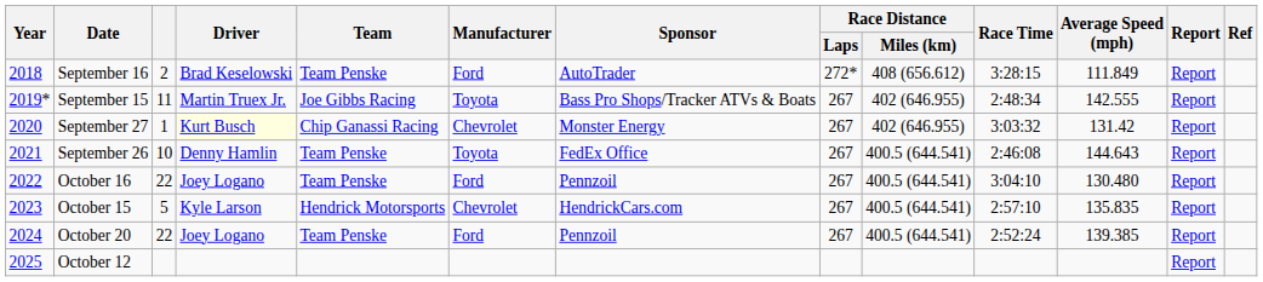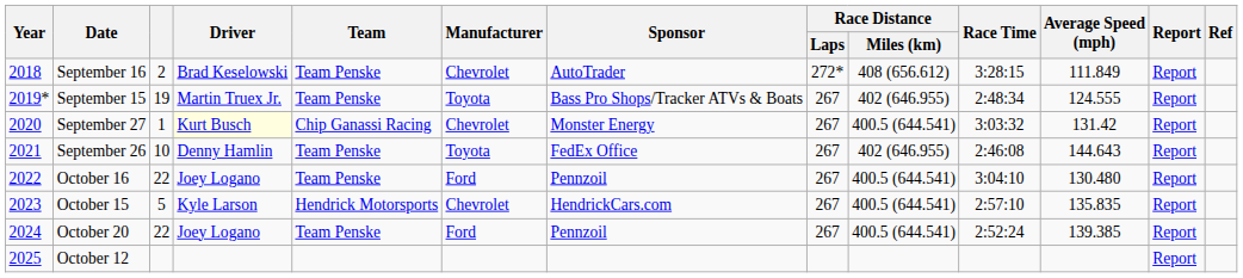September 16 | Manufacturer: Ford -> Chevrolet
September 15 | column 3: 11 -> 19
September 15 | Team: Joe Gibbs Racing -> Team Penske
September 15 | Average Speed (mph): 142.555 -> 124.555
September 27 | Race Distance / Miles (km): 402 (646.955) -> 400.5 (644.541)
September 26 | Race Distance / Miles (km): 400.5 (644.541) -> 402 (646.955)
